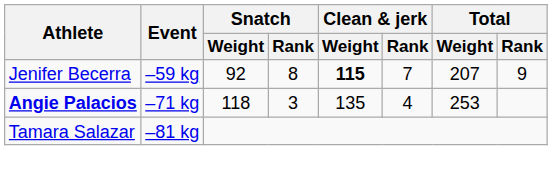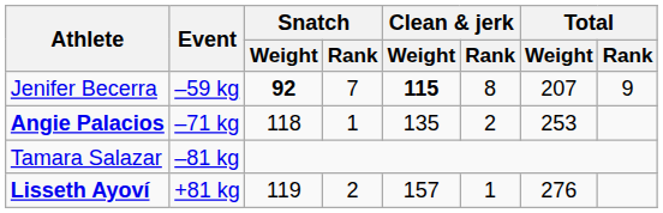Jenifer Becerra | Snatch / Weight: normal -> bold
Jenifer Becerra | Snatch / Rank: 8 -> 7
Jenifer Becerra | Clean & jerk / Rank: 7 -> 8
Angie Palacios | Snatch / Rank: 3 -> 1
Angie Palacios | Clean & jerk / Rank: 4 -> 2
+ row: Lisseth Ayoví | +81 kg | 119 | 2 | 157 | 1 | 276
